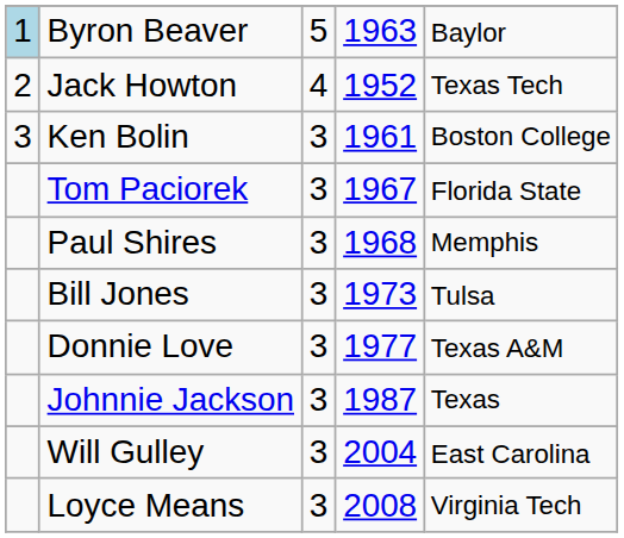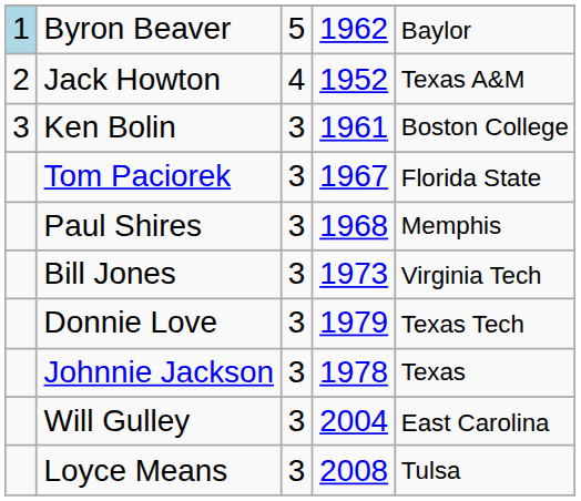Byron Beaver | column 4: 1963 -> 1962
Jack Howton | column 5: Texas Tech -> Texas A&M
Bill Jones | column 5: Tulsa -> Virginia Tech
Donnie Love | column 4: 1977 -> 1979
Donnie Love | column 5: Texas A&M -> Texas Tech
Johnnie Jackson | column 4: 1987 -> 1978
Loyce Means | column 5: Virginia Tech -> Tulsa
